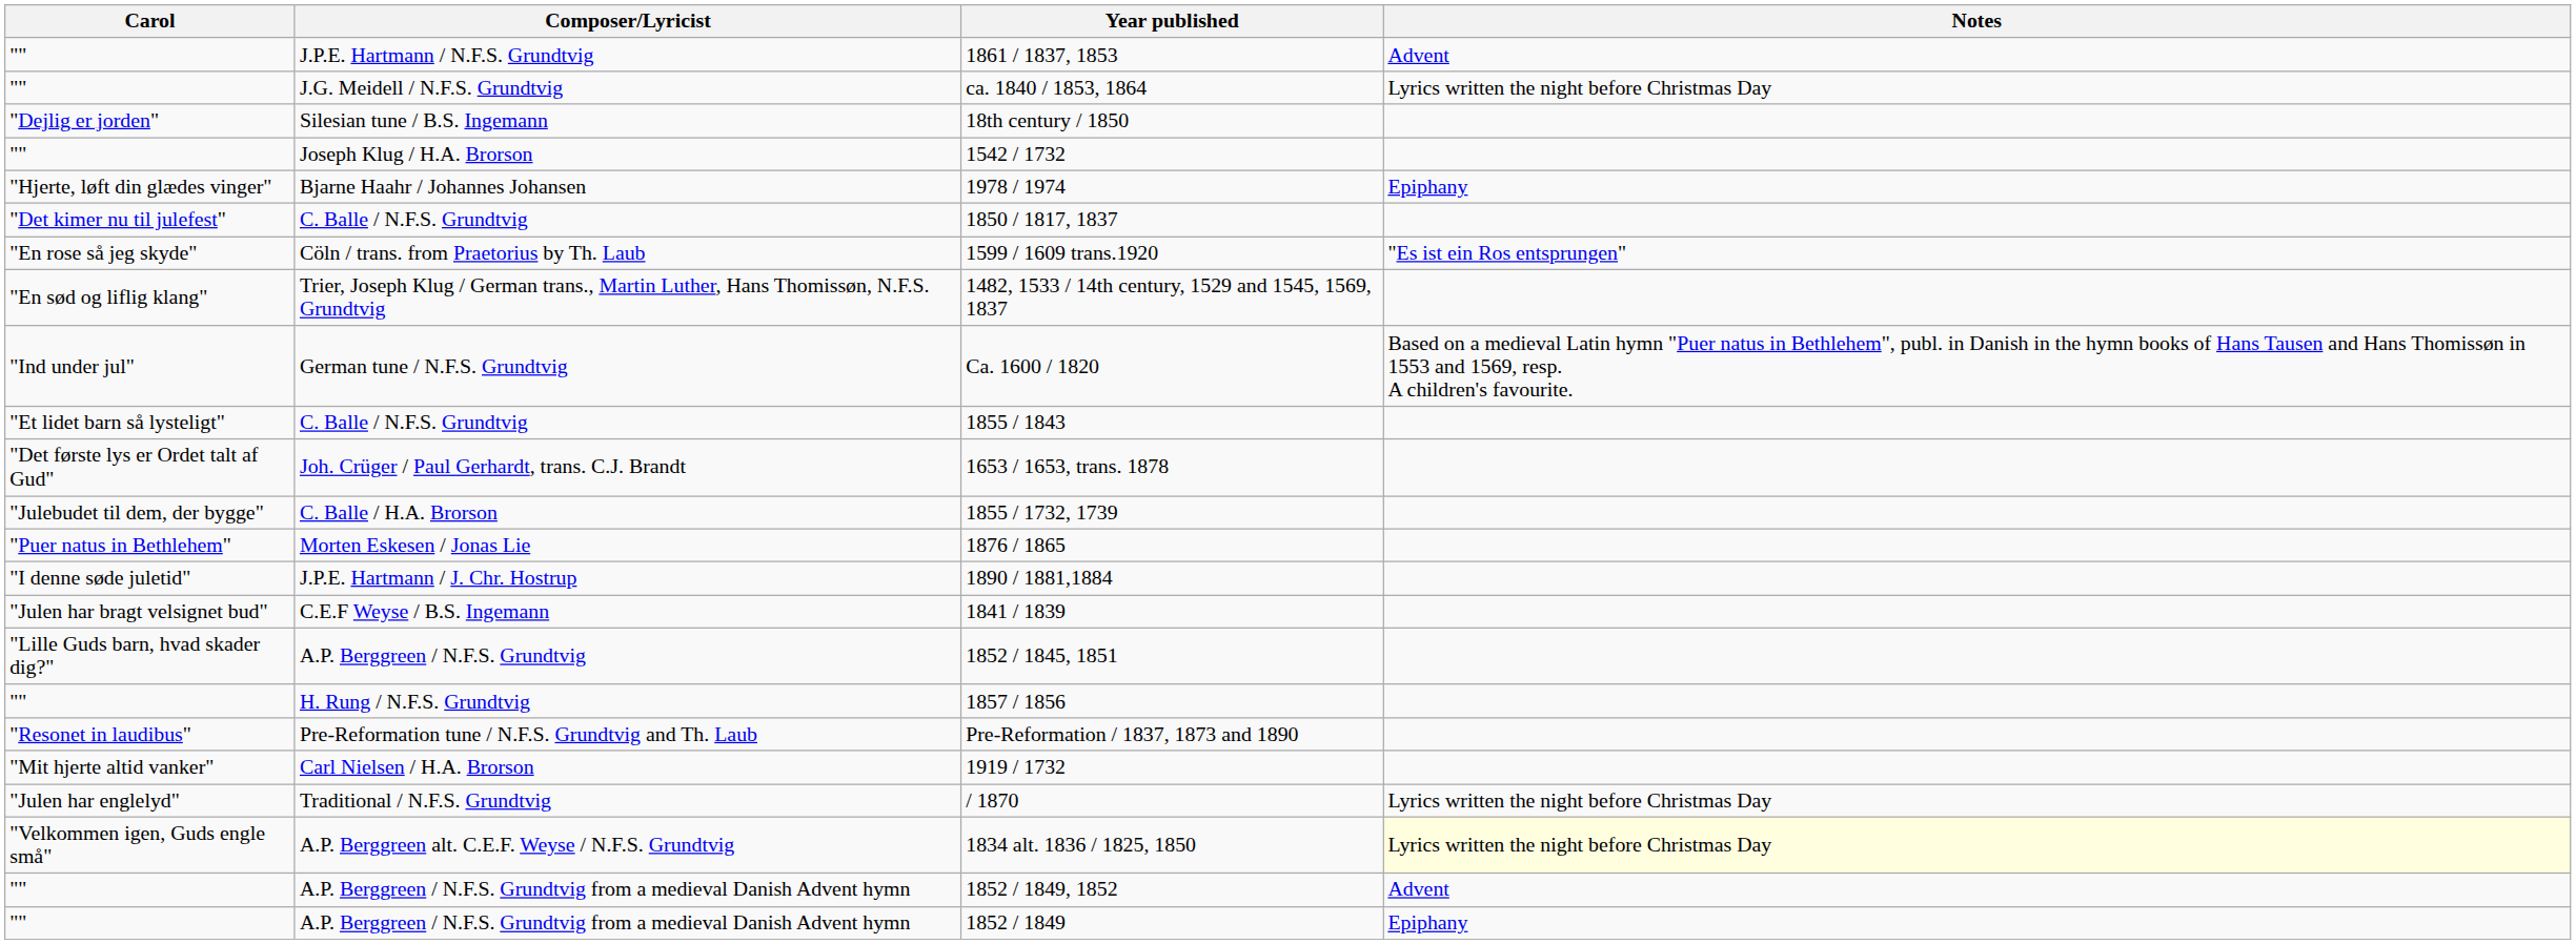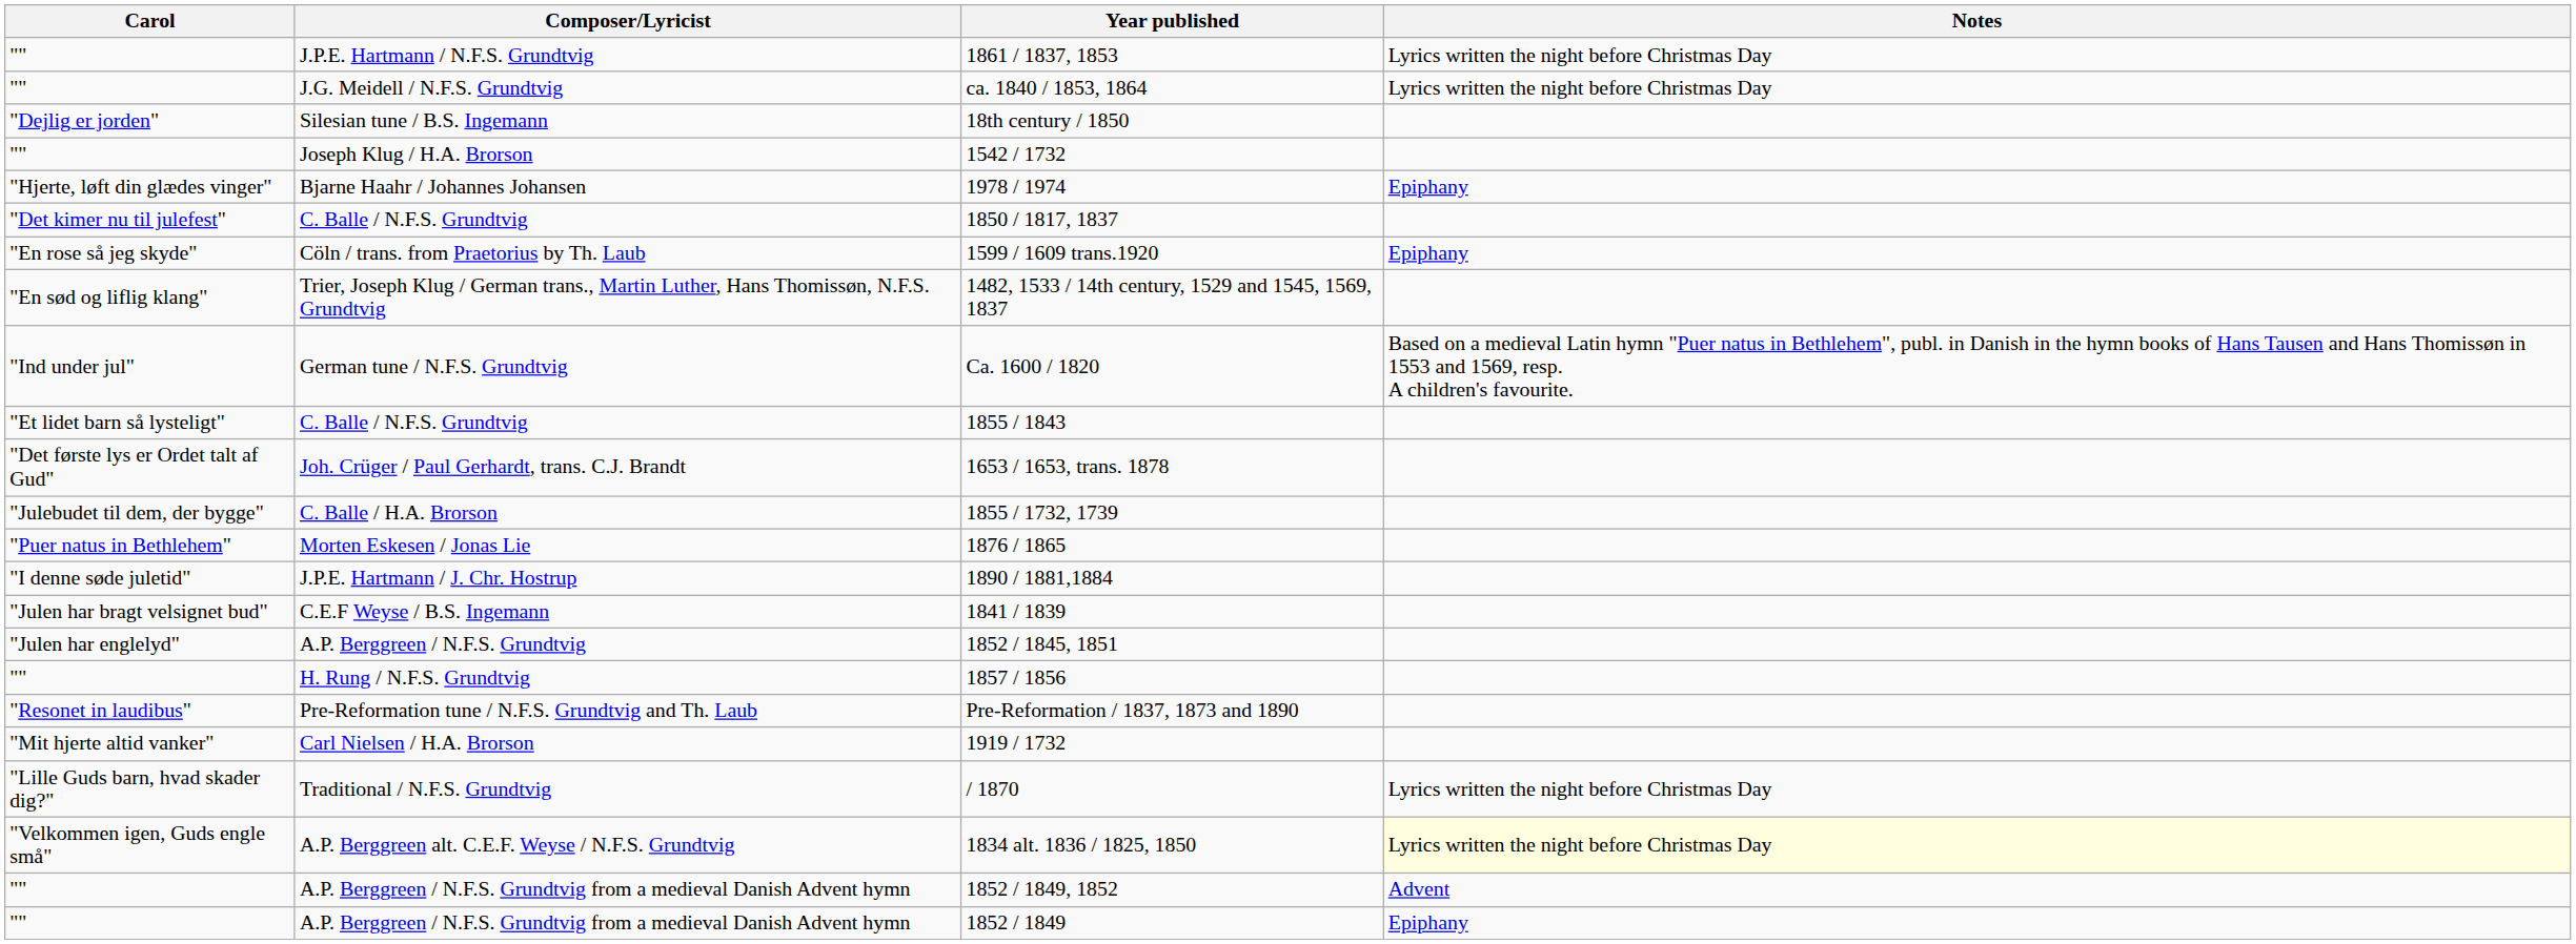J.P.E. Hartmann / N.F.S. Grundtvig | Notes: Advent -> Lyrics written the night before Christmas Day
Cöln / trans. from Praetorius by Th. Laub | Notes: "Es ist ein Ros entsprungen" -> Epiphany
A.P. Berggreen / N.F.S. Grundtvig | Carol: "Lille Guds barn, hvad skader dig?" -> "Julen har englelyd"
Traditional / N.F.S. Grundtvig | Carol: "Julen har englelyd" -> "Lille Guds barn, hvad skader dig?"
